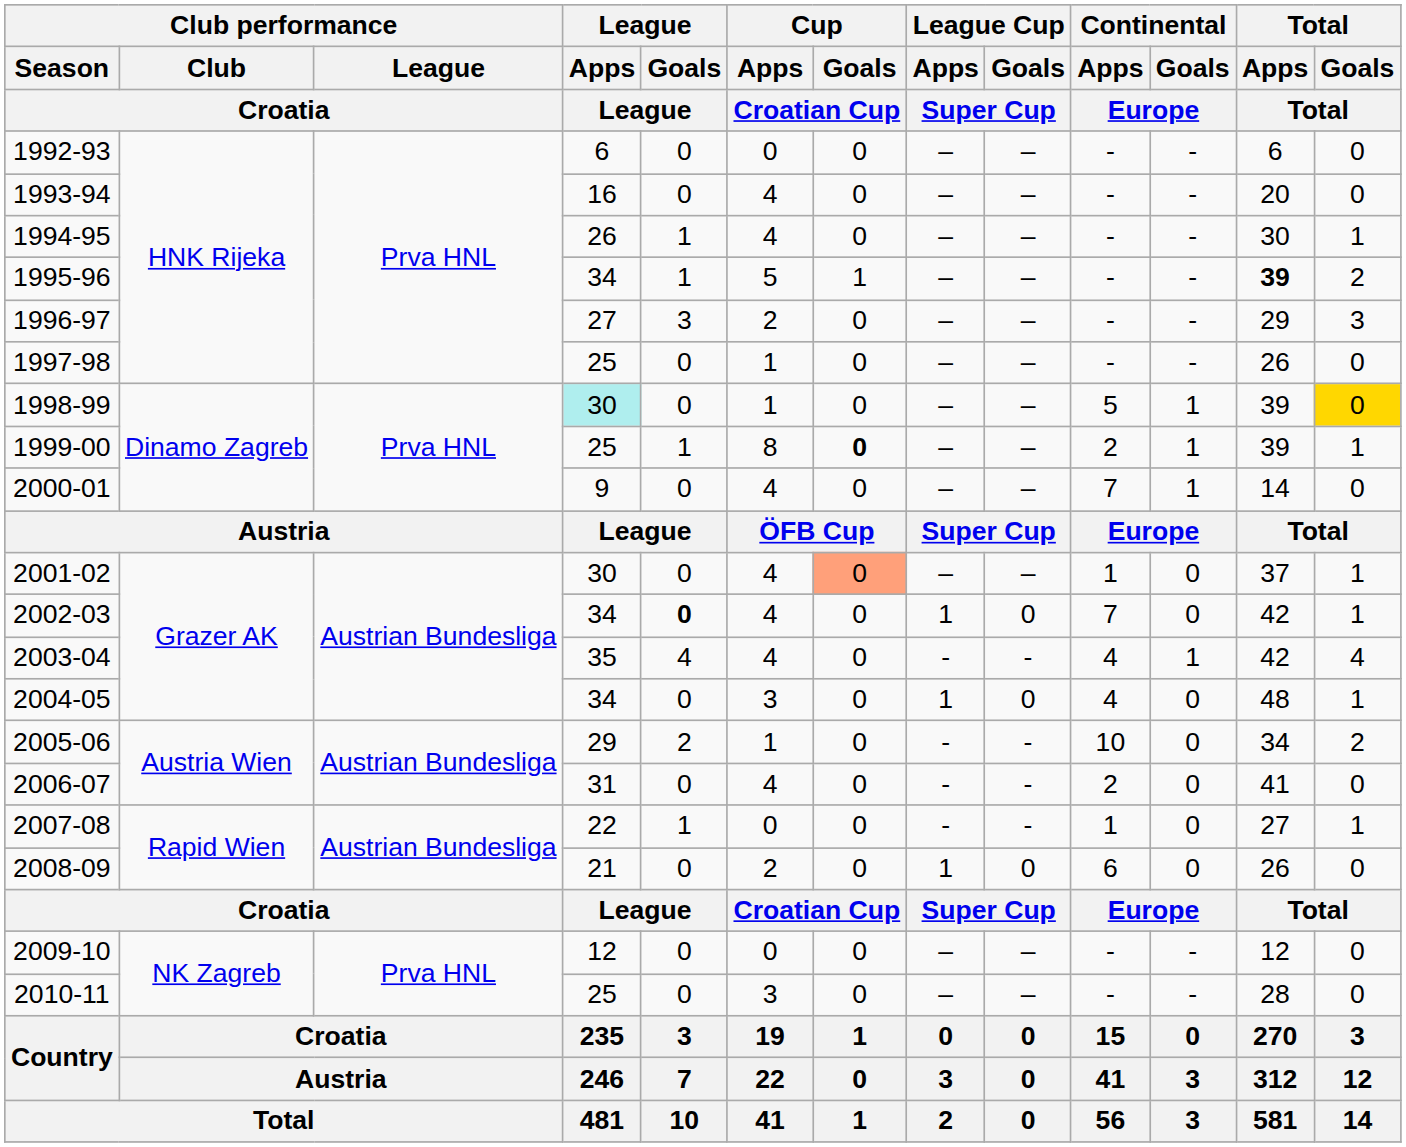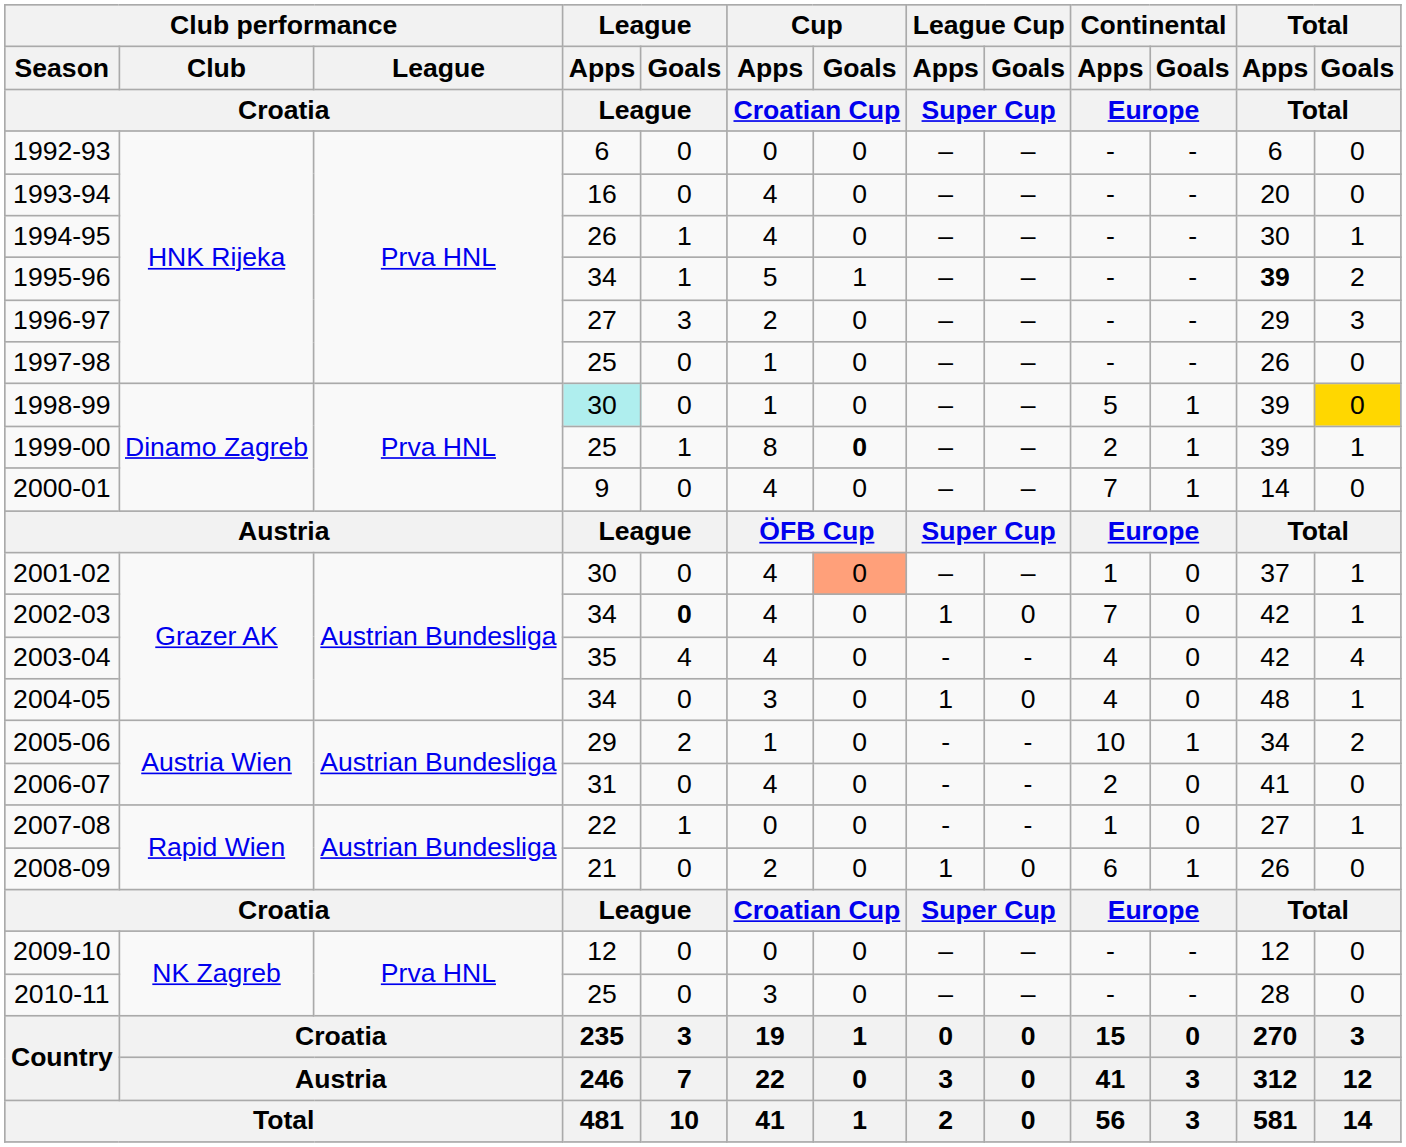2003-04 | Continental / Goals / Europe: 1 -> 0
2005-06 | Continental / Goals / Europe: 0 -> 1
2008-09 | Continental / Goals / Europe: 0 -> 1
